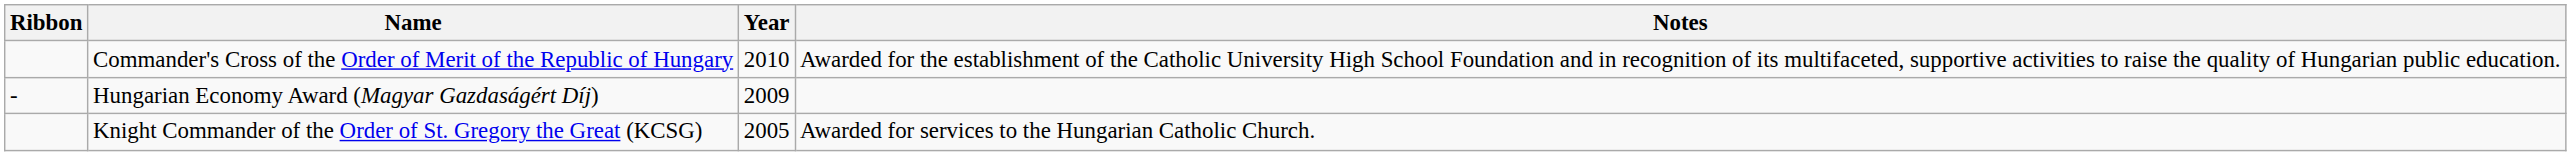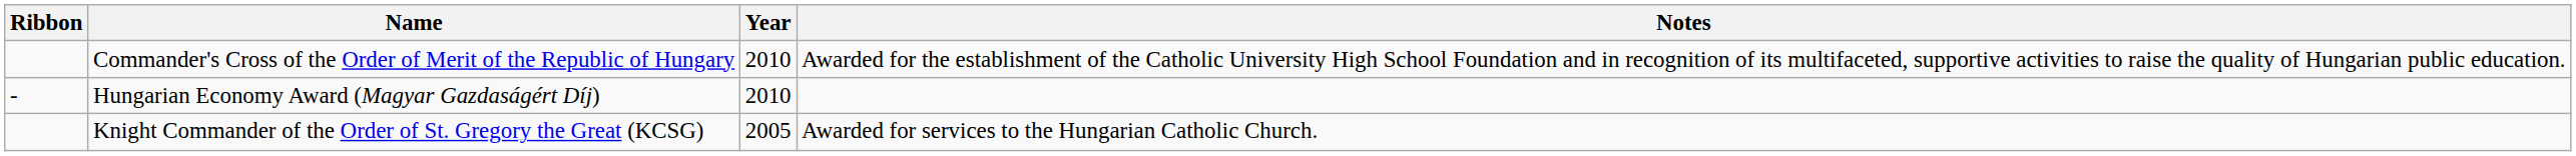Hungarian Economy Award (Magyar Gazdaságért Díj) | Year: 2009 -> 2010
